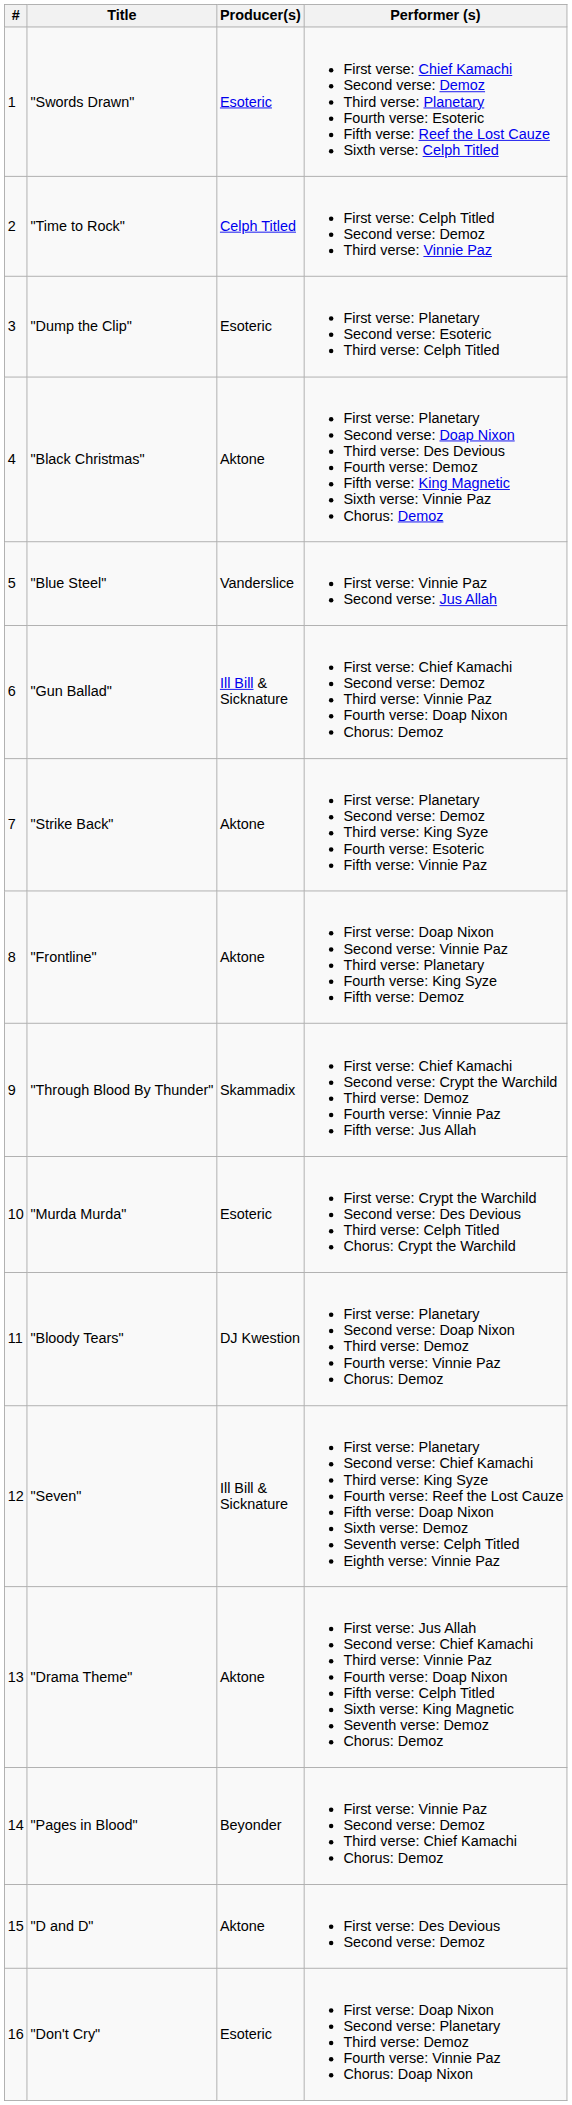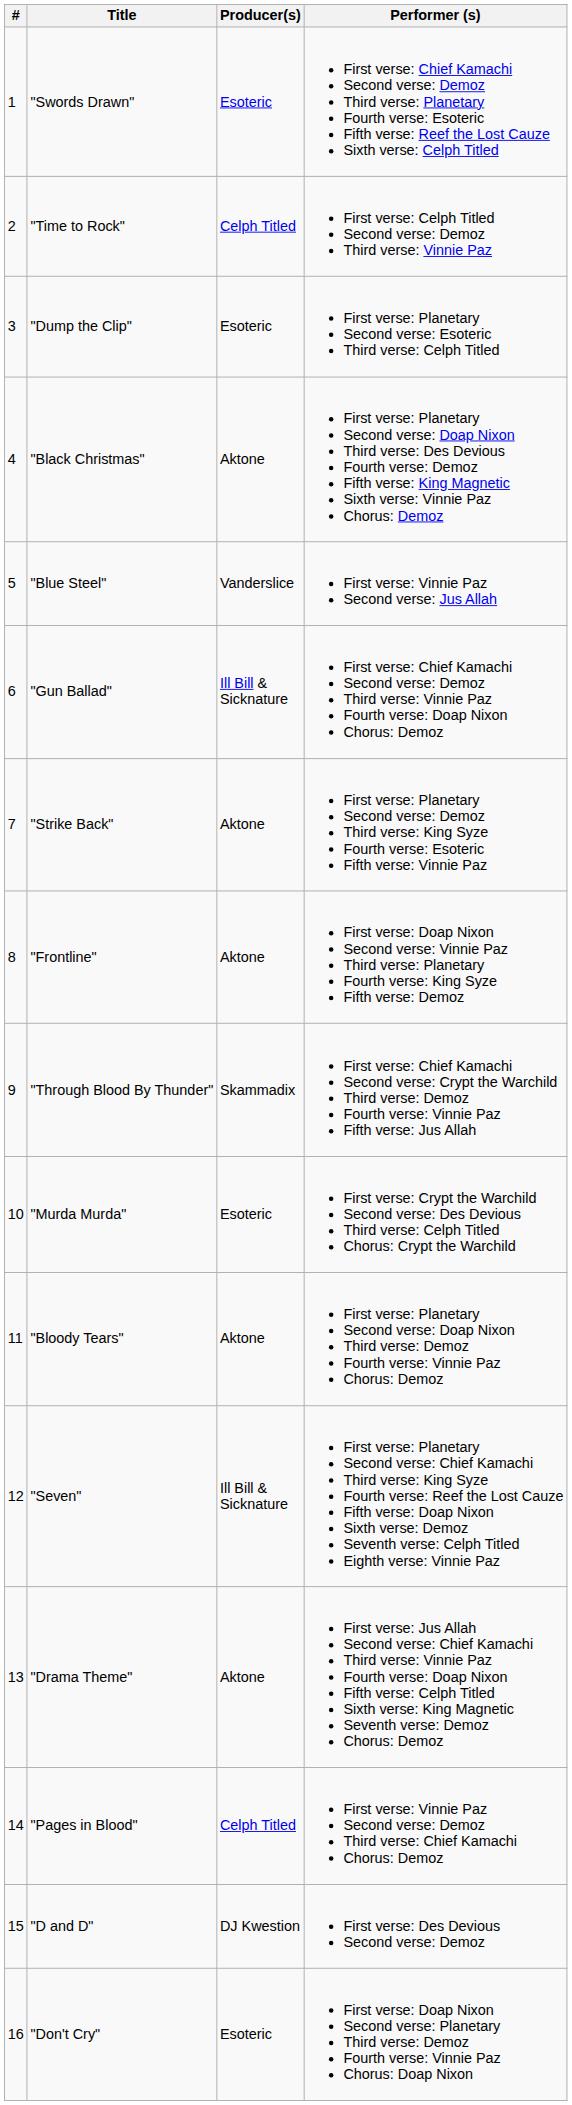"Bloody Tears" | Producer(s): DJ Kwestion -> Aktone
"Pages in Blood" | Producer(s): Beyonder -> Celph Titled
"D and D" | Producer(s): Aktone -> DJ Kwestion
